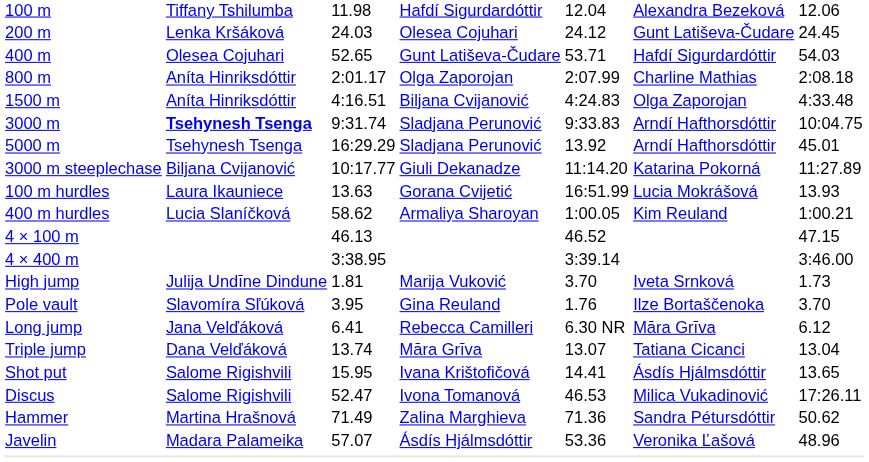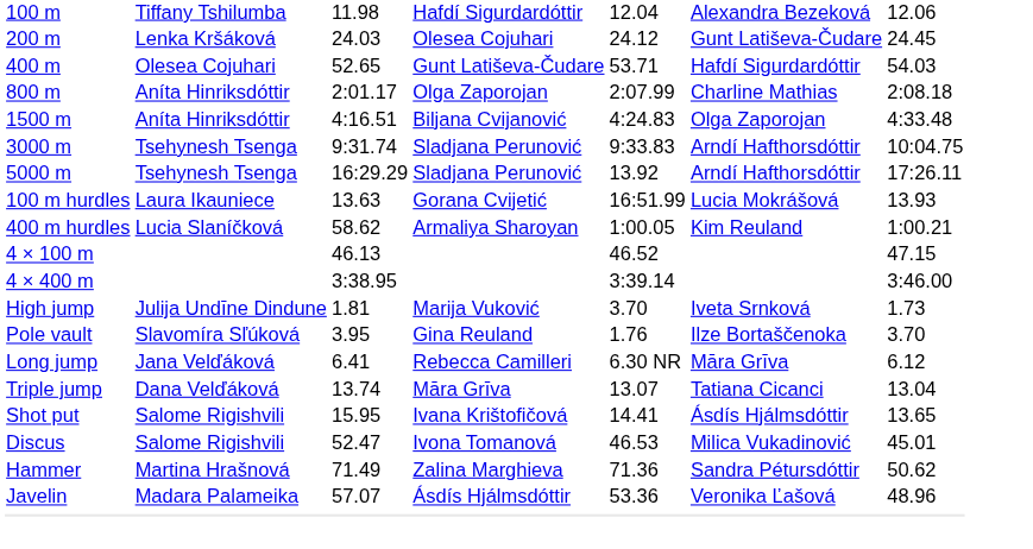3000 m | column 2: bold -> normal
5000 m | column 7: 45.01 -> 17:26.11
- row: 3000 m steeplechase | Biljana Cvijanović | 10:17.77 | Giuli Dekanadze | 11:14.20 | Katarina Pokorná | 11:27.89
Discus | column 7: 17:26.11 -> 45.01
